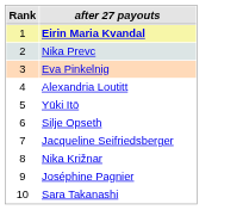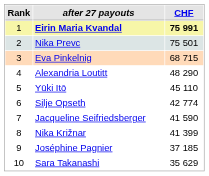+ column: CHF | 75 991 | 75 501 | 68 715 | 48 290 | 45 110 | 42 774 | 41 590 | 41 399 | 37 185 | 35 629
